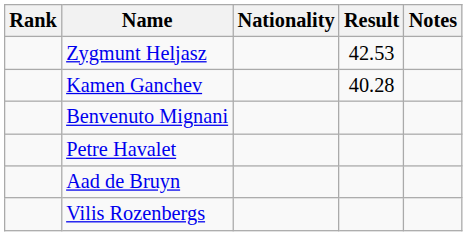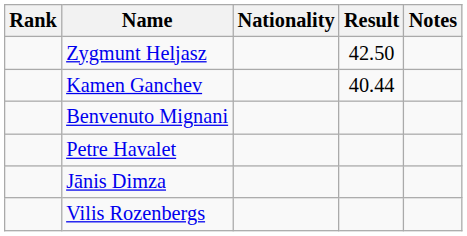Zygmunt Heljasz | Result: 42.53 -> 42.50
Kamen Ganchev | Result: 40.28 -> 40.44
- row: Aad de Bruyn
+ row: Jānis Dimza
